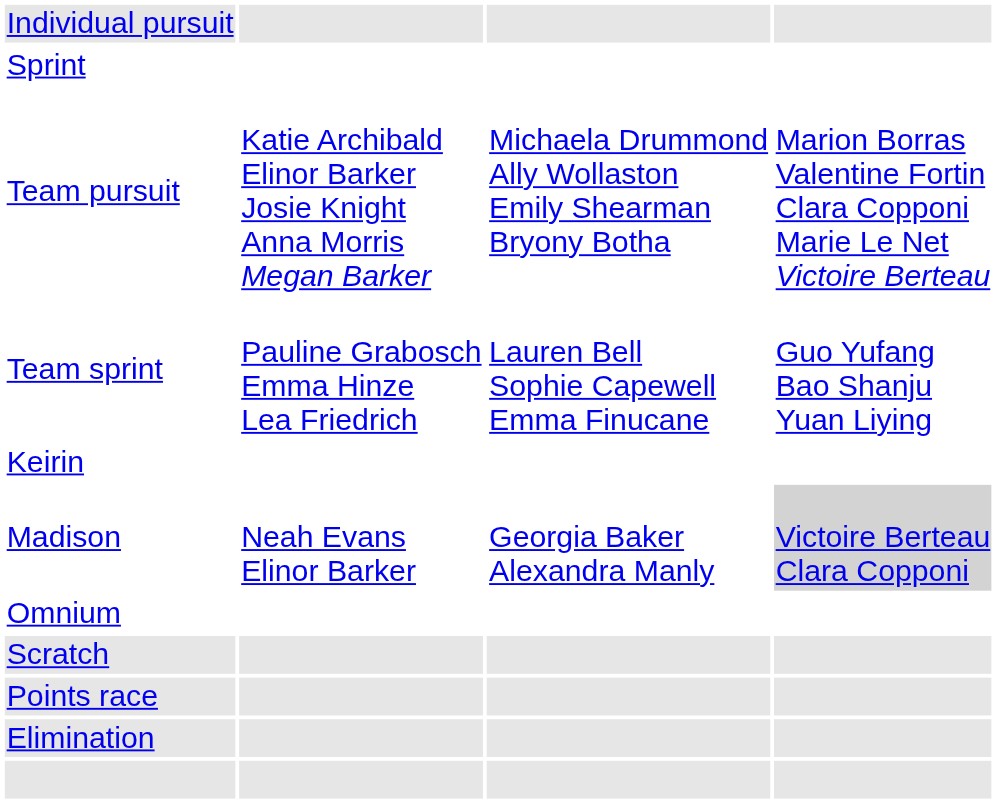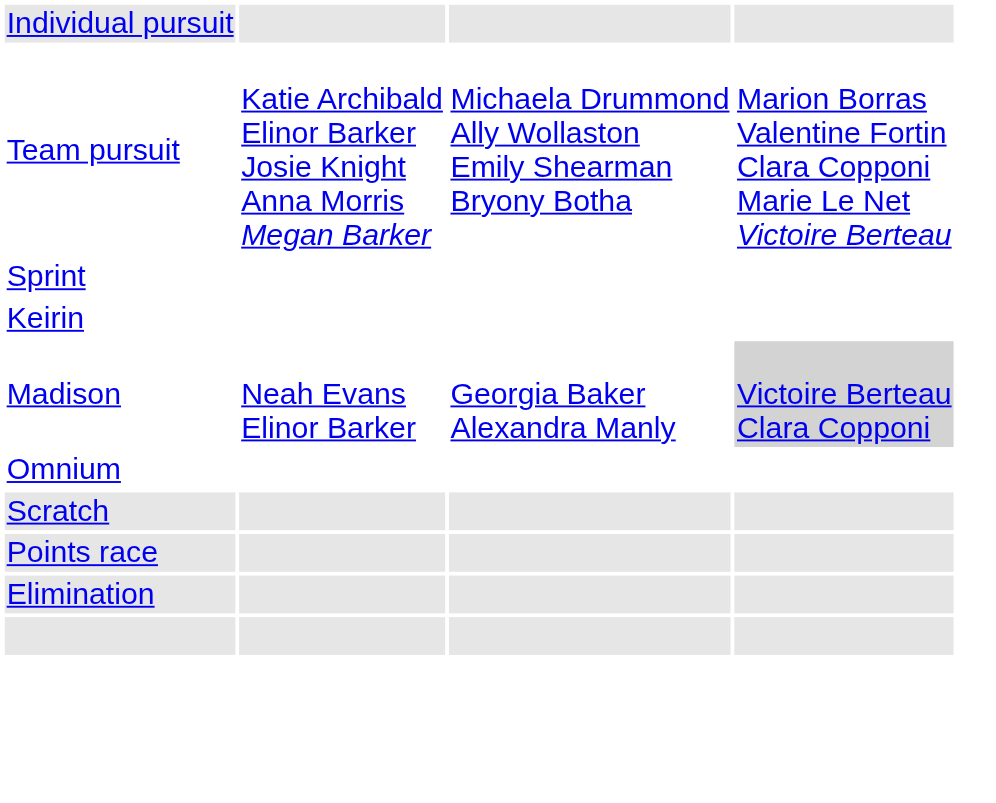rows swapped: Team pursuit <-> Sprint
- row: Team sprint | Pauline Grabosch Emma Hinze Lea Friedrich | Lauren Bell Sophie Capewell Emma Finucane | Guo Yufang Bao Shanju Yuan Liying
